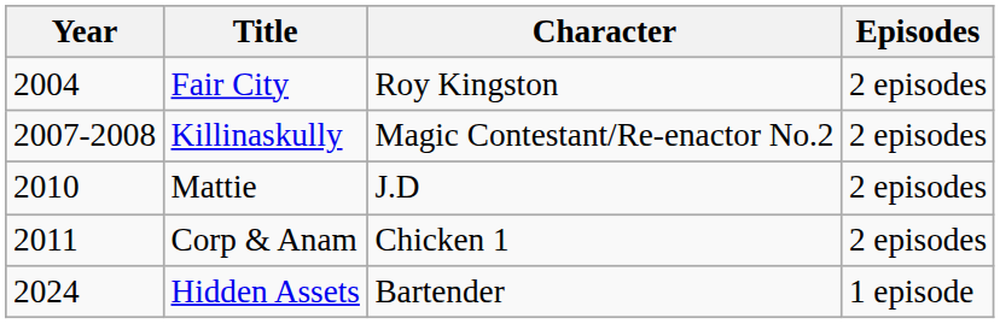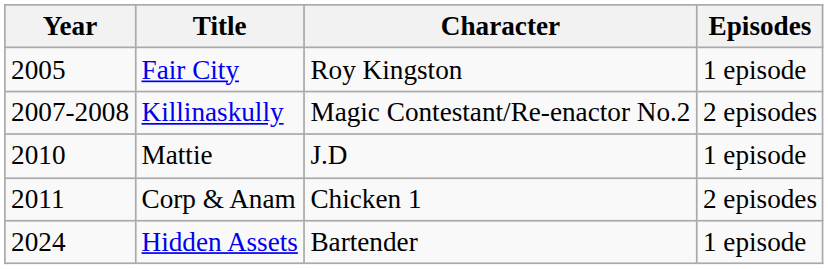Fair City | Year: 2004 -> 2005
Fair City | Episodes: 2 episodes -> 1 episode
Mattie | Episodes: 2 episodes -> 1 episode
